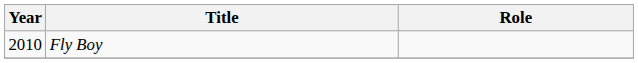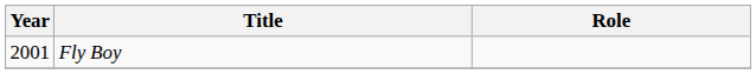Fly Boy | Year: 2010 -> 2001
